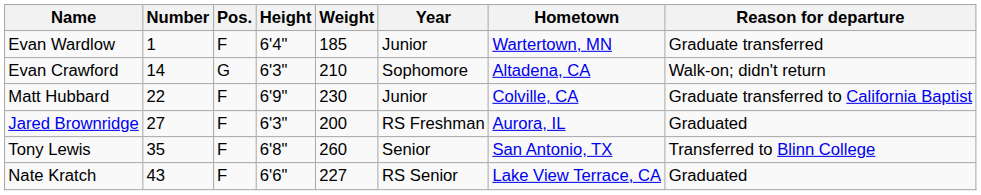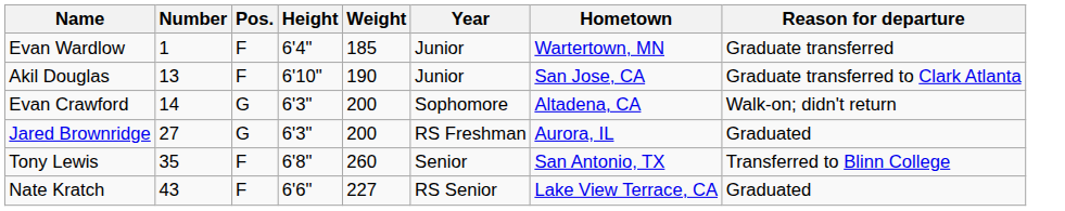+ row: Akil Douglas | 13 | F | 6'10" | 190 | Junior | San Jose, CA | Graduate transferred to Clark Atlanta
Evan Crawford | Weight: 210 -> 200
- row: Matt Hubbard | 22 | F | 6'9" | 230 | Junior | Colville, CA | Graduate transferred to California Baptist
Jared Brownridge | Pos.: F -> G
